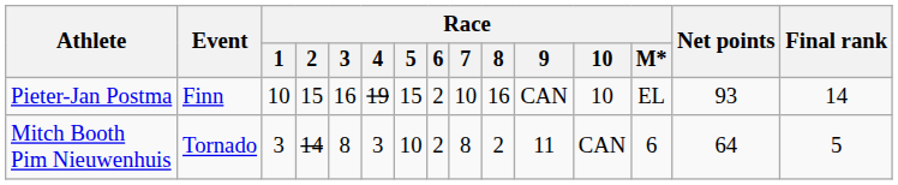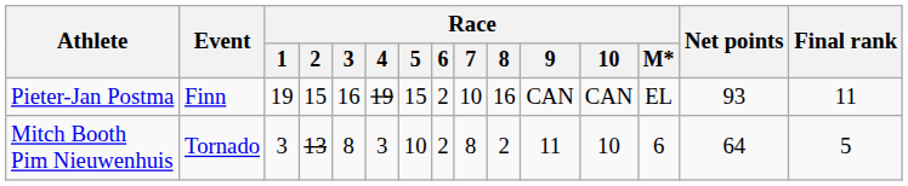Pieter-Jan Postma | Race / 1: 10 -> 19
Pieter-Jan Postma | Race / 10: 10 -> CAN
Pieter-Jan Postma | Final rank: 14 -> 11
Mitch Booth Pim Nieuwenhuis | Race / 2: 14 -> 13
Mitch Booth Pim Nieuwenhuis | Race / 10: CAN -> 10
